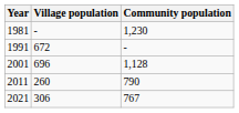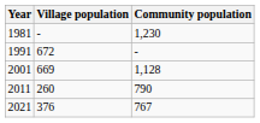2001 | Village population: 696 -> 669
2021 | Village population: 306 -> 376
